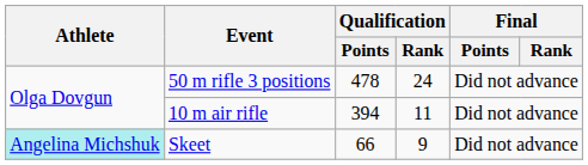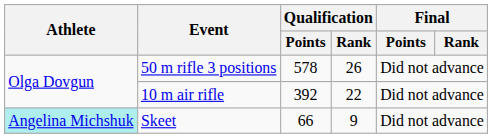50 m rifle 3 positions | Qualification / Points: 478 -> 578
50 m rifle 3 positions | Qualification / Rank: 24 -> 26
10 m air rifle | Qualification / Points: 394 -> 392
10 m air rifle | Qualification / Rank: 11 -> 22
